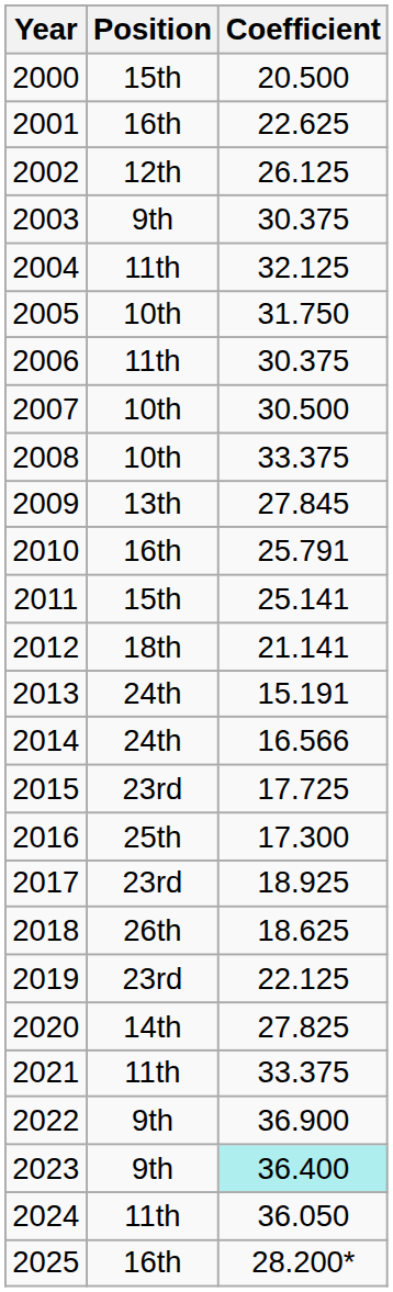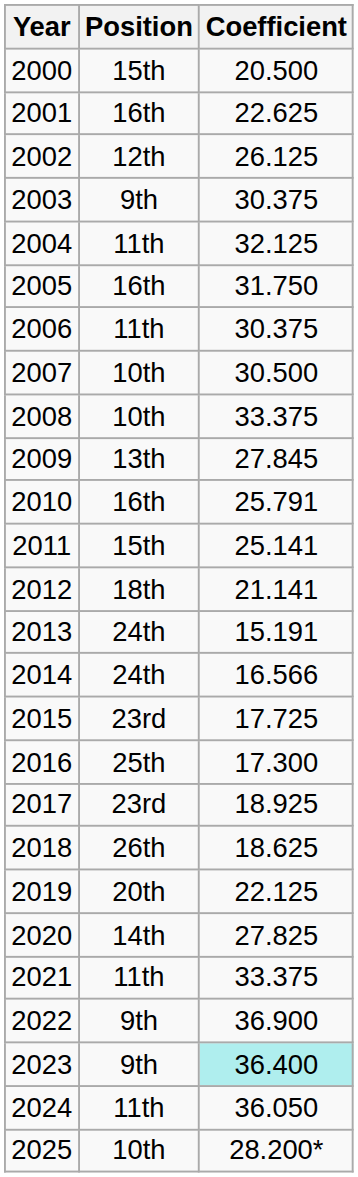2005 | Position: 10th -> 16th
2019 | Position: 23rd -> 20th
2025 | Position: 16th -> 10th
